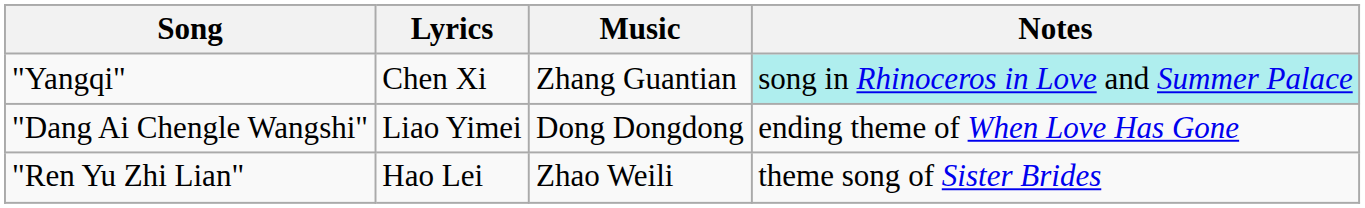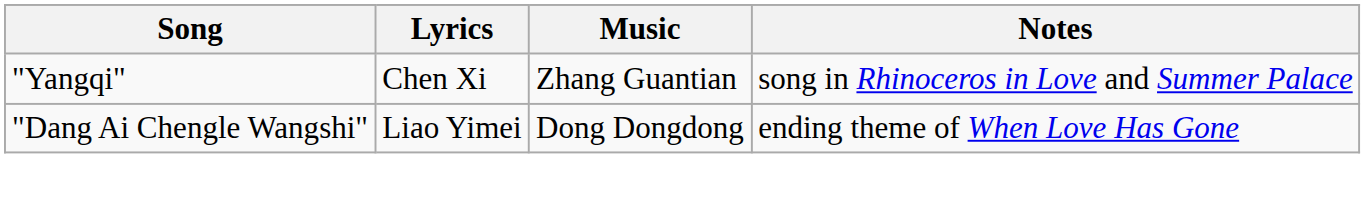"Yangqi" | Notes: paleturquoise background -> no background
- row: "Ren Yu Zhi Lian" | Hao Lei | Zhao Weili | theme song of Sister Brides
